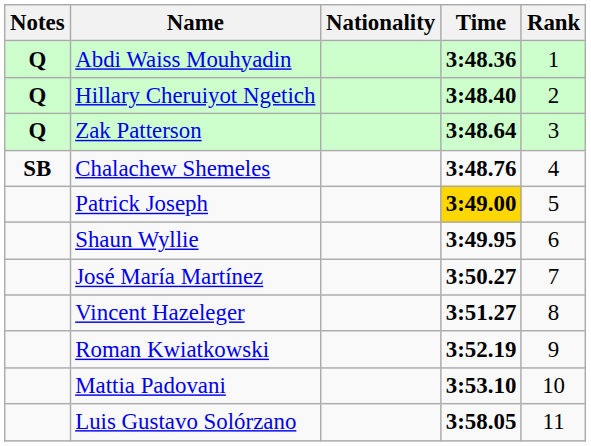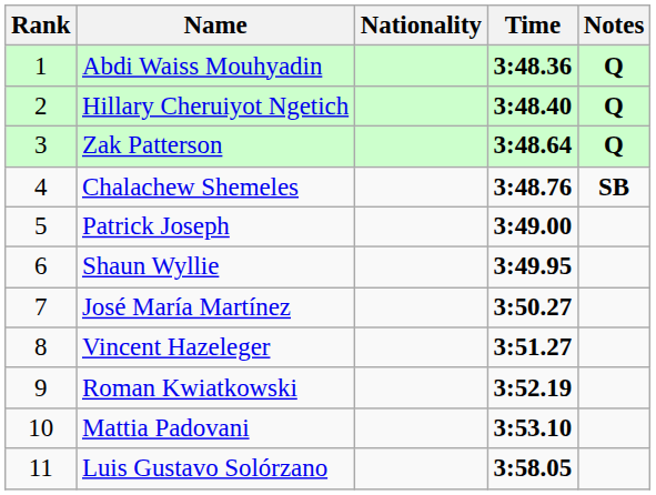columns swapped: Rank <-> Notes
Patrick Joseph | Time: gold background -> no background
